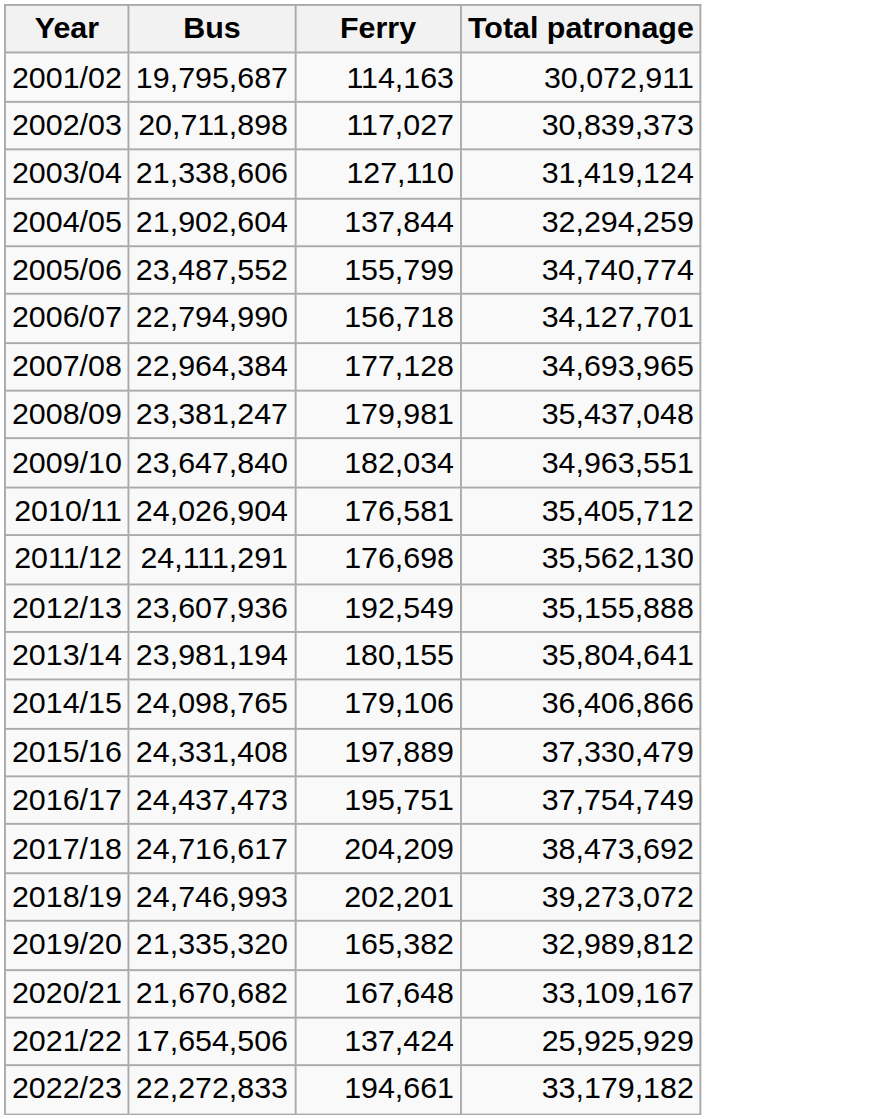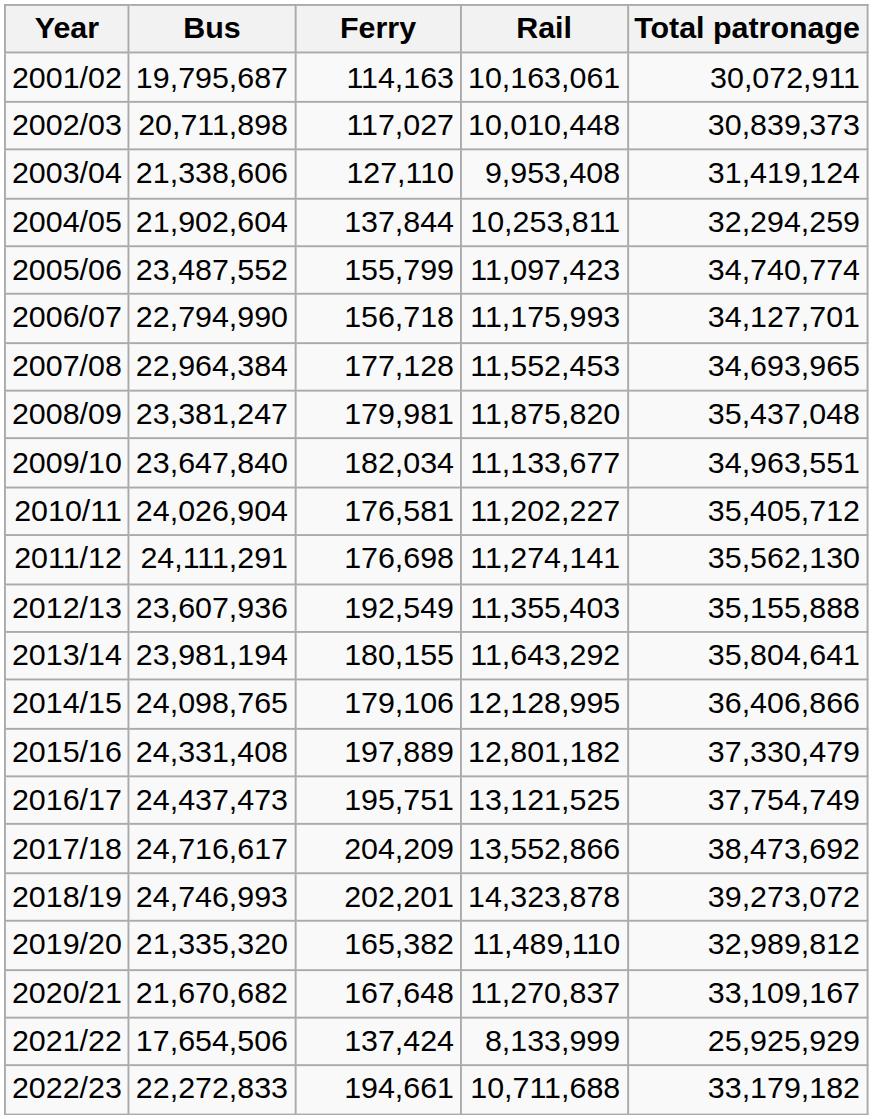+ column: Rail | 10,163,061 | 10,010,448 | 9,953,408 | 10,253,811 | 11,097,423 | 11,175,993 | 11,552,453 | 11,875,820 | 11,133,677 | 11,202,227 | 11,274,141 | 11,355,403 | 11,643,292 | 12,128,995 | 12,801,182 | 13,121,525 | 13,552,866 | 14,323,878 | 11,489,110 | 11,270,837 | 8,133,999 | 10,711,688
